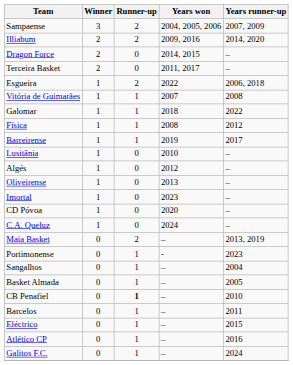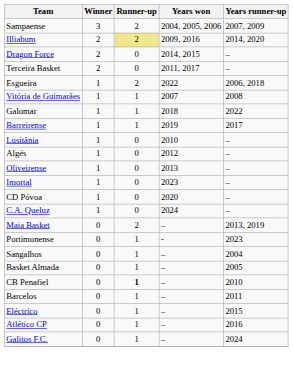Illiabum | Runner-up: no background -> khaki background
- row: Física | 1 | 1 | 2008 | 2012
